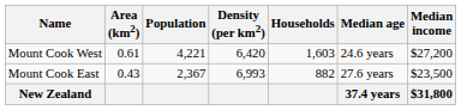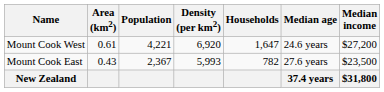Mount Cook West | Density (per km2): 6,420 -> 6,920
Mount Cook West | Households: 1,603 -> 1,647
Mount Cook East | Density (per km2): 6,993 -> 5,993
Mount Cook East | Households: 882 -> 782
